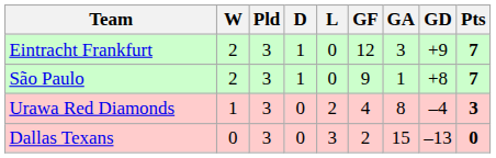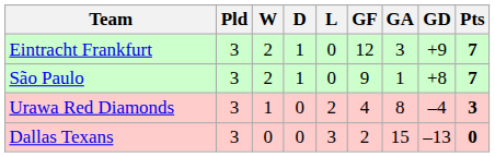columns swapped: Pld <-> W
